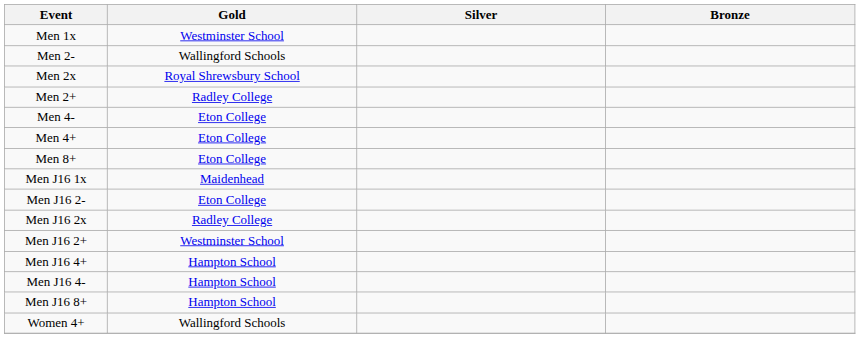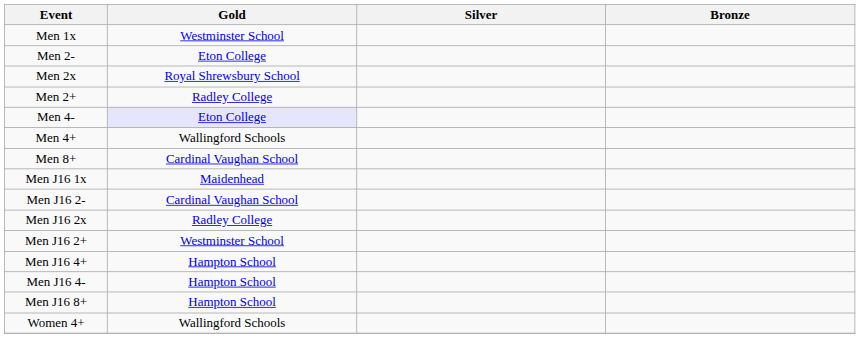Men 2- | Gold: Wallingford Schools -> Eton College
Men 4- | Gold: no background -> lavender background
Men 4+ | Gold: Eton College -> Wallingford Schools
Men 8+ | Gold: Eton College -> Cardinal Vaughan School
Men J16 2- | Gold: Eton College -> Cardinal Vaughan School
